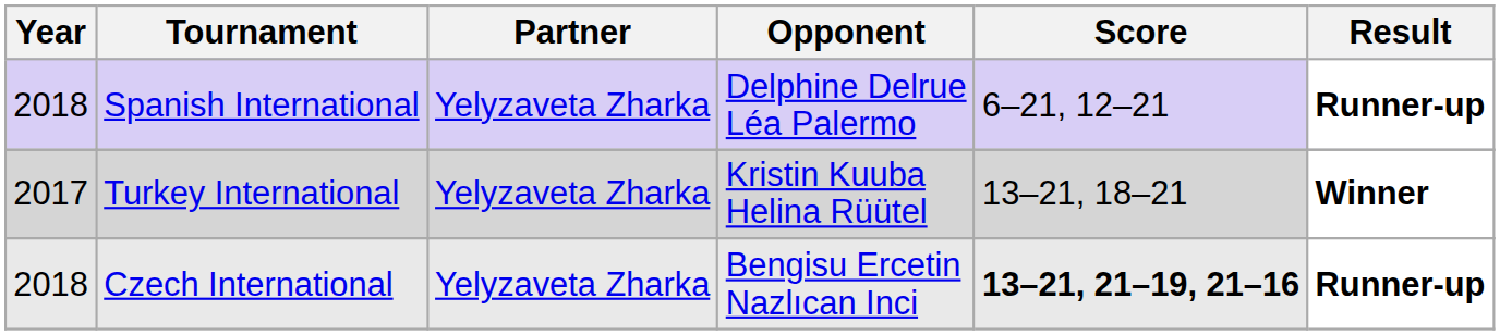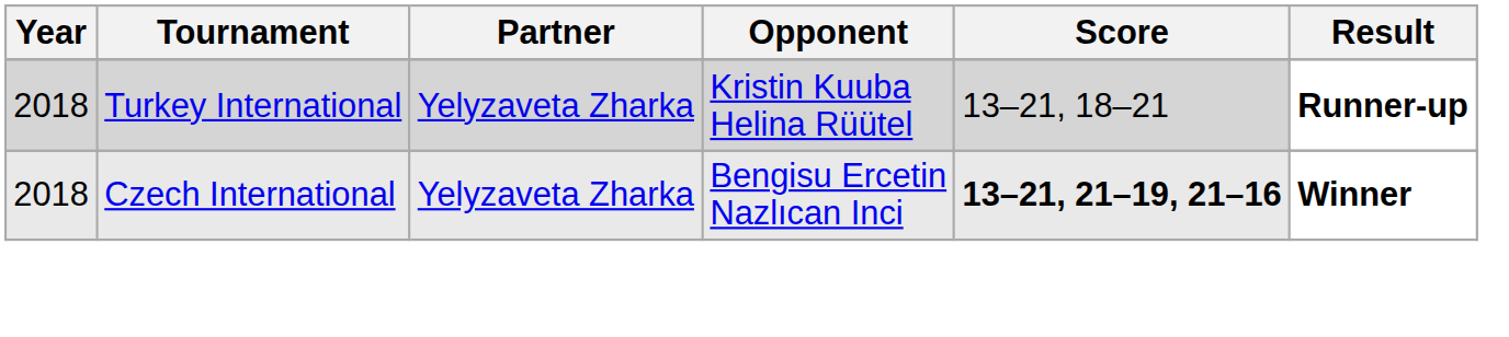- row: 2018 | Spanish International | Yelyzaveta Zharka | Delphine Delrue Léa Palermo | 6–21, 12–21 | Runner-up
Turkey International | Year: 2017 -> 2018
Turkey International | Result: Winner -> Runner-up
Czech International | Result: Runner-up -> Winner
